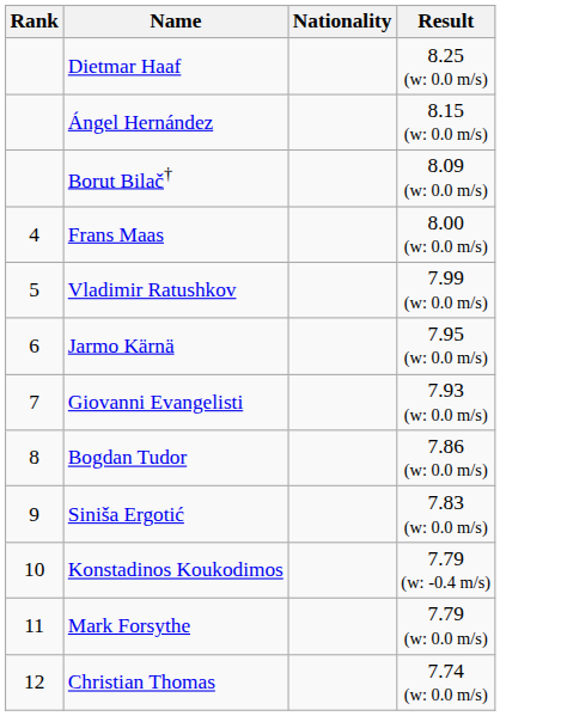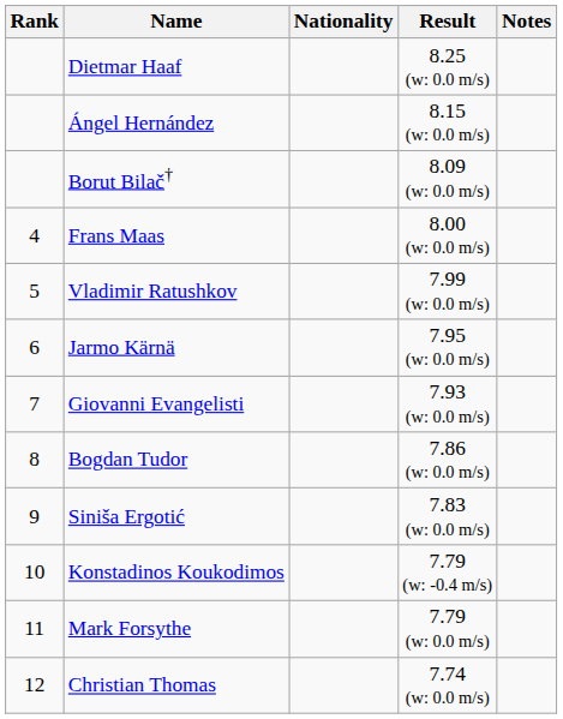+ column: Notes
